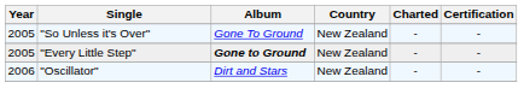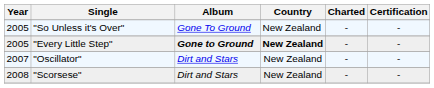"Every Little Step" | Country: normal -> bold
"Oscillator" | Year: 2006 -> 2007
+ row: 2008 | "Scorsese" | Dirt and Stars | New Zealand | - | -
